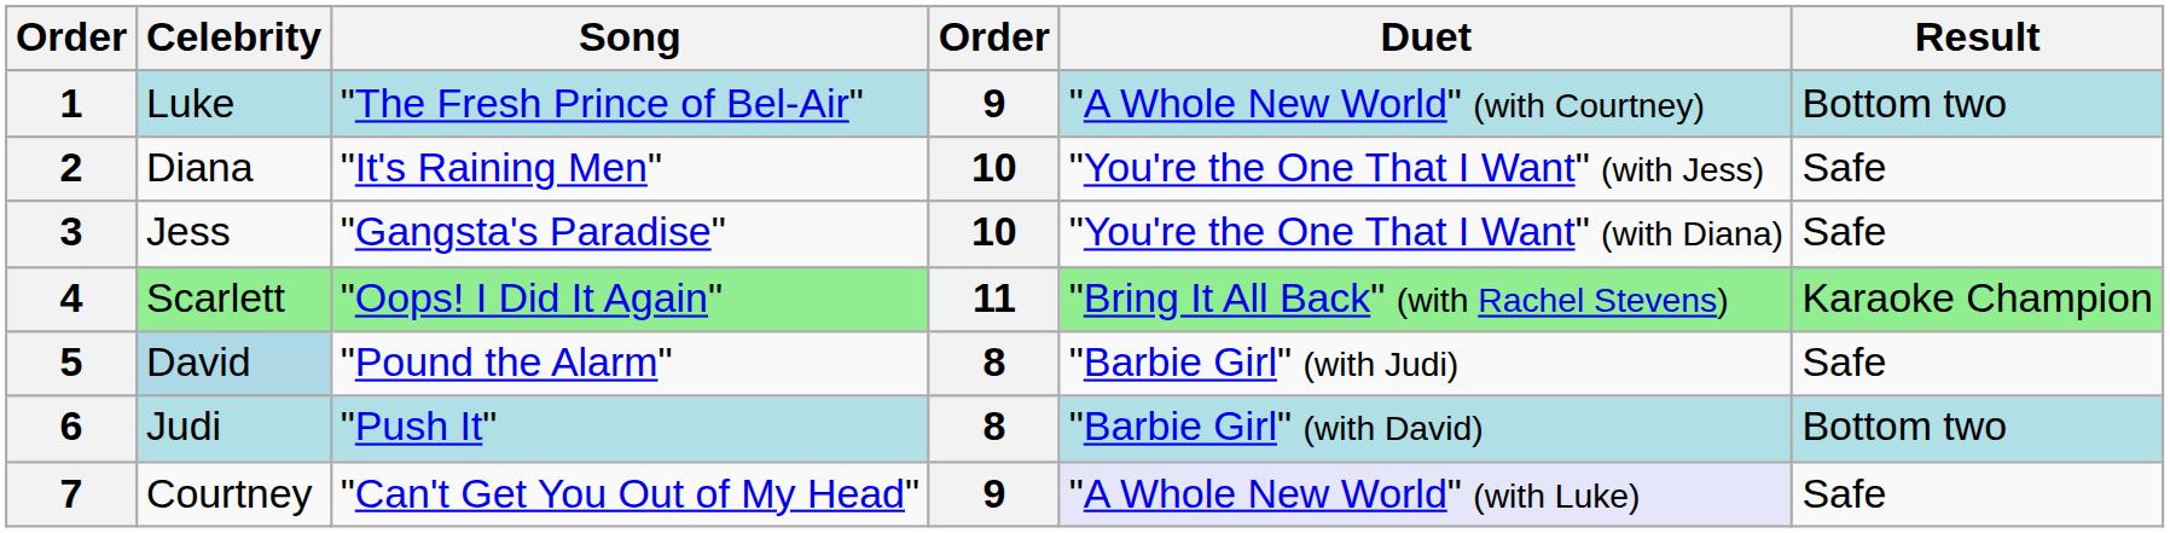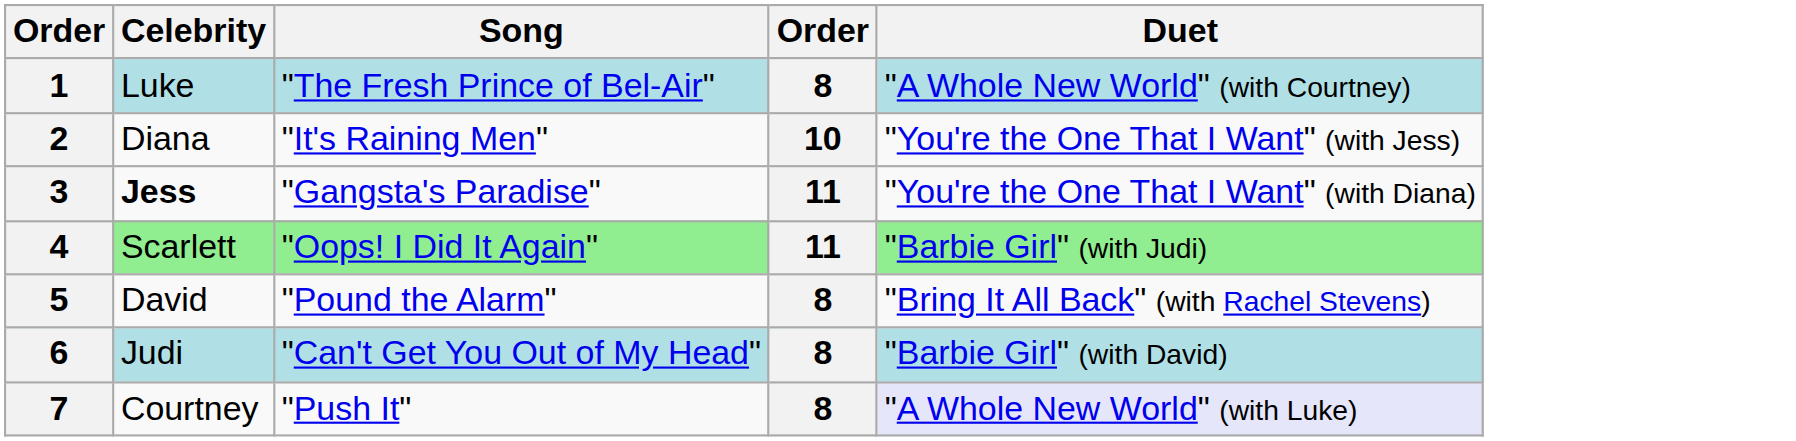- column: Result | Bottom two | Safe | Safe | Karaoke Champion | Safe | Bottom two | Safe
1 | column 4: 9 -> 8
3 | Celebrity: normal -> bold
3 | column 4: 10 -> 11
4 | Duet: "Bring It All Back" (with Rachel Stevens) -> "Barbie Girl" (with Judi)
5 | Celebrity: lightblue background -> no background
5 | Duet: "Barbie Girl" (with Judi) -> "Bring It All Back" (with Rachel Stevens)
6 | Song: "Push It" -> "Can't Get You Out of My Head"
7 | Song: "Can't Get You Out of My Head" -> "Push It"
7 | column 4: 9 -> 8
